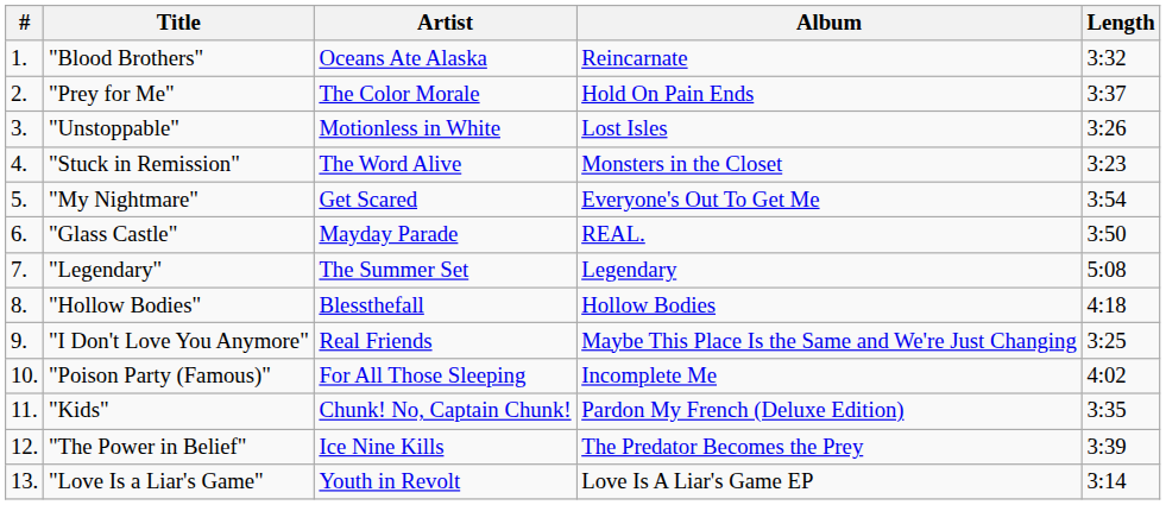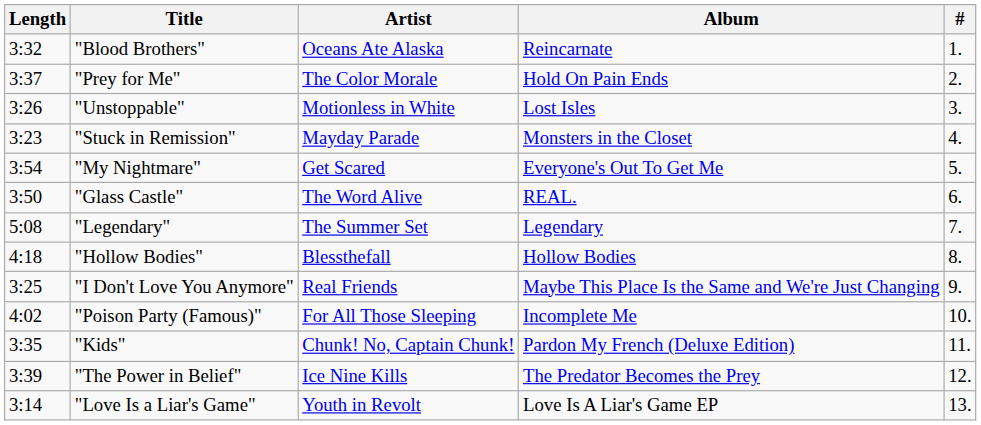columns swapped: # <-> Length
"Stuck in Remission" | Artist: The Word Alive -> Mayday Parade
"Glass Castle" | Artist: Mayday Parade -> The Word Alive
